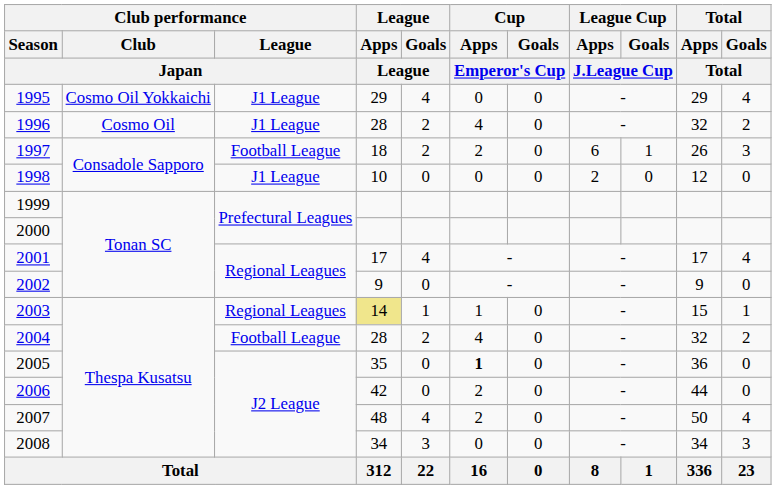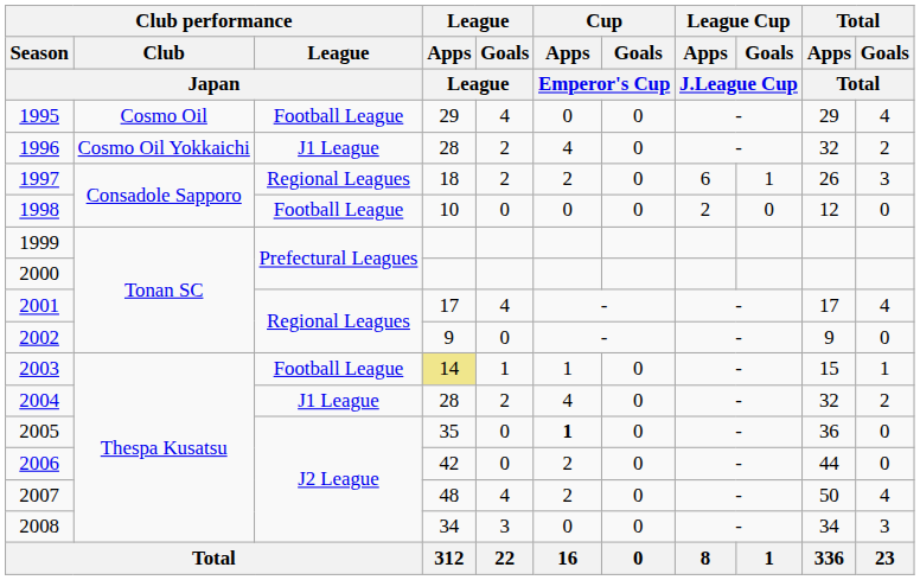1995 | Club performance / Club / Japan: Cosmo Oil Yokkaichi -> Cosmo Oil
1995 | Club performance / League / Japan: J1 League -> Football League
1996 | Club performance / Club / Japan: Cosmo Oil -> Cosmo Oil Yokkaichi
1997 | Club performance / League / Japan: Football League -> Regional Leagues
1998 | Club performance / League / Japan: J1 League -> Football League
2003 | Club performance / League / Japan: Regional Leagues -> Football League
2004 | Club performance / League / Japan: Football League -> J1 League
